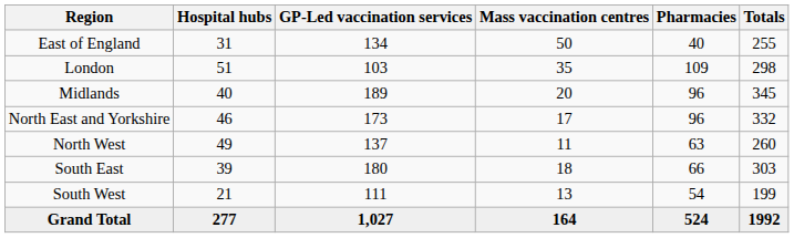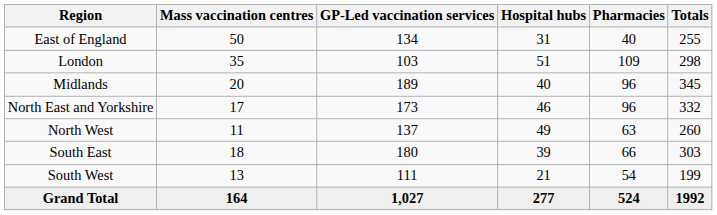columns swapped: Hospital hubs <-> Mass vaccination centres
